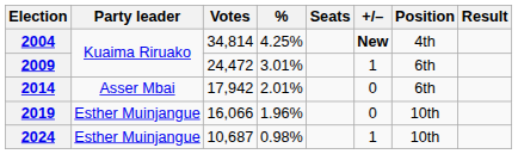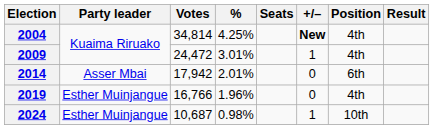2009 | Position: 6th -> 4th
2019 | Votes: 16,066 -> 16,766
2019 | Position: 10th -> 4th
